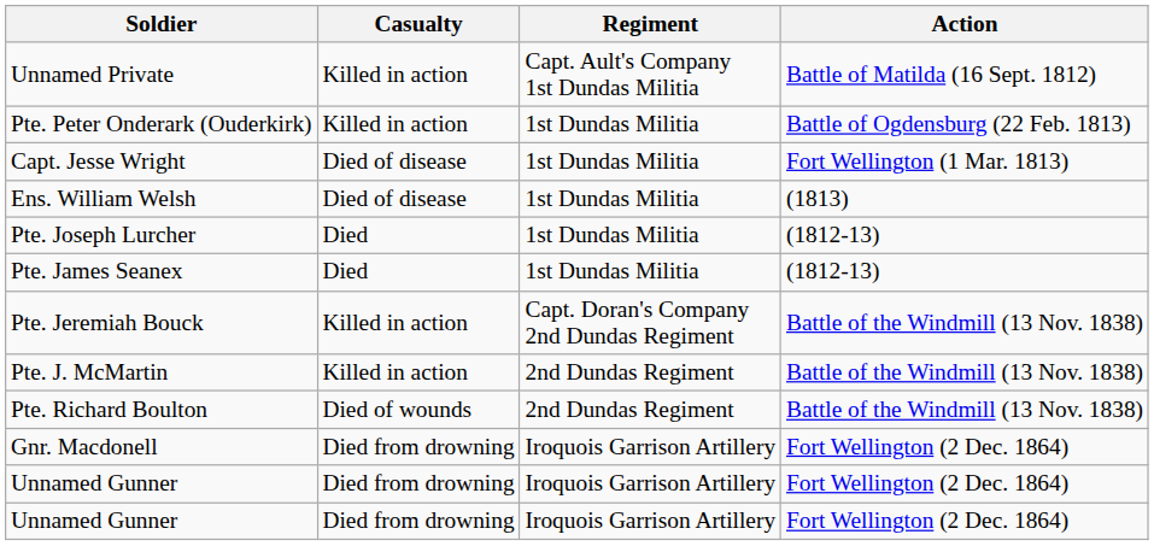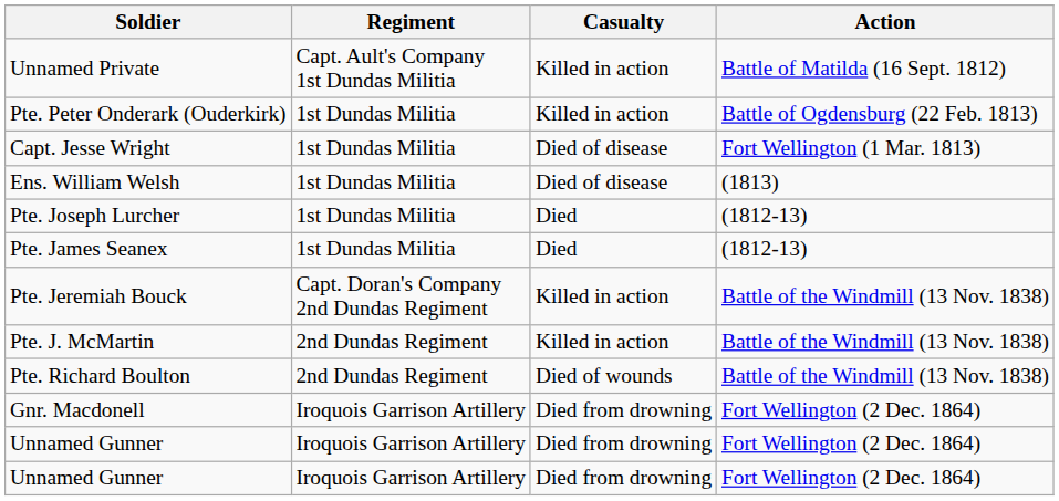columns swapped: Regiment <-> Casualty
